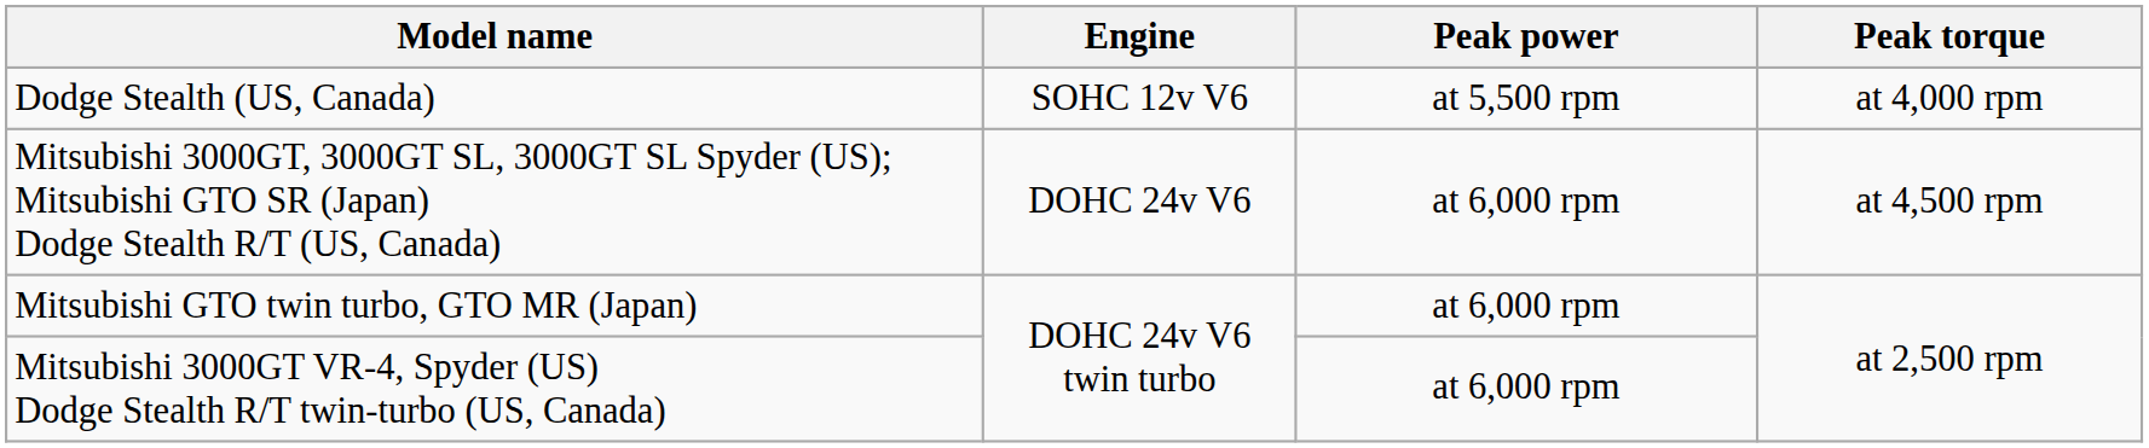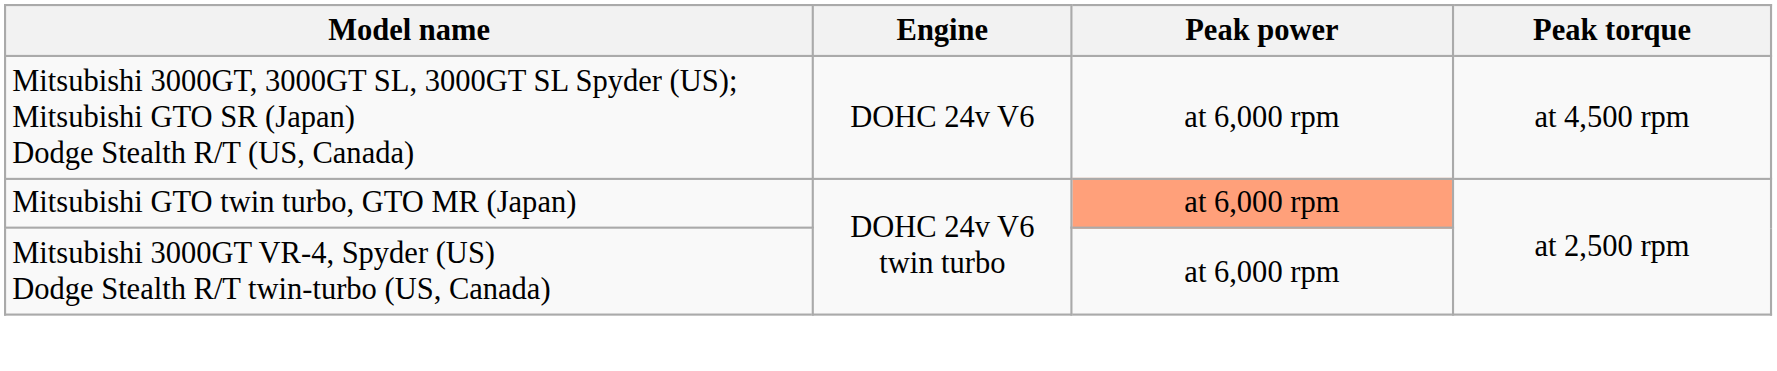- row: Dodge Stealth (US, Canada) | SOHC 12v V6 | at 5,500 rpm | at 4,000 rpm
Mitsubishi GTO twin turbo, GTO MR (Japan) | Peak power: no background -> lightsalmon background
